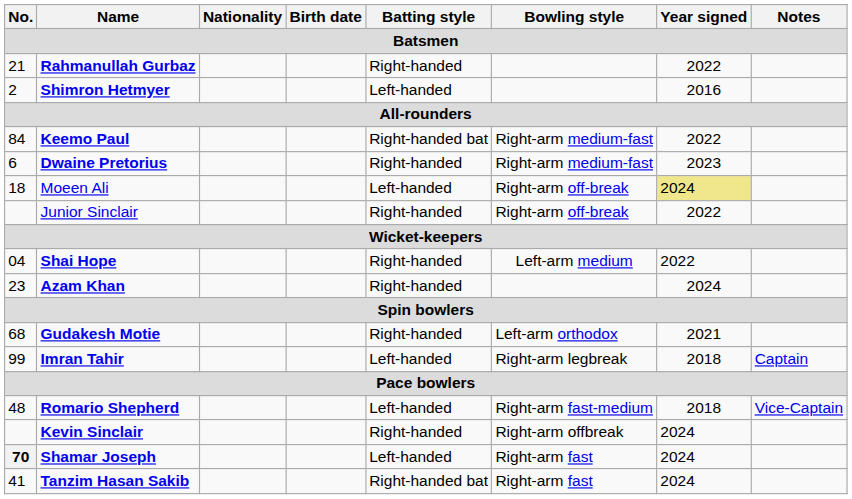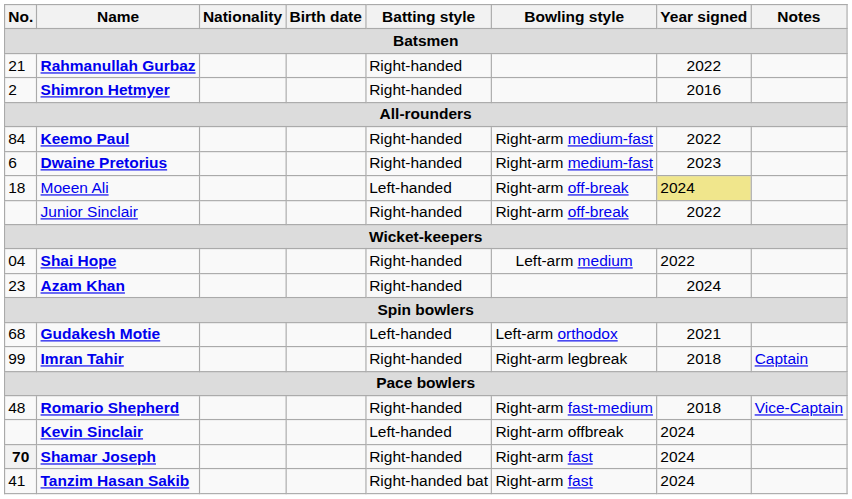Shimron Hetmyer | Batting style: Left-handed -> Right-handed
Keemo Paul | Batting style: Right-handed bat -> Right-handed
Gudakesh Motie | Batting style: Right-handed -> Left-handed
Imran Tahir | Batting style: Left-handed -> Right-handed
Romario Shepherd | Batting style: Left-handed -> Right-handed
Kevin Sinclair | Batting style: Right-handed -> Left-handed
Shamar Joseph | Batting style: Left-handed -> Right-handed
